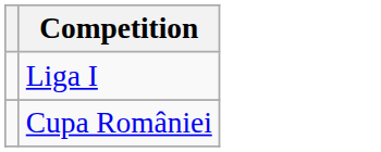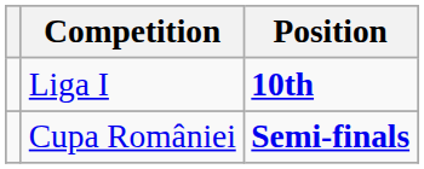+ column: Position | 10th | Semi-finals
